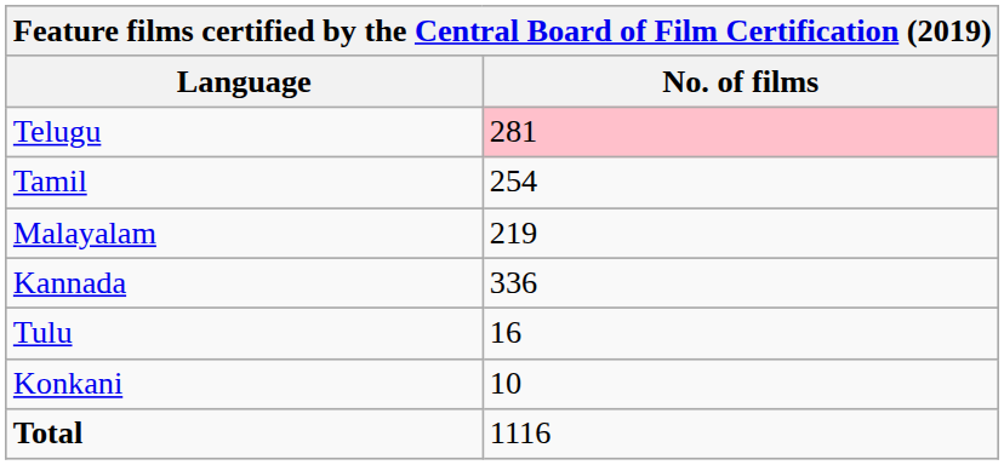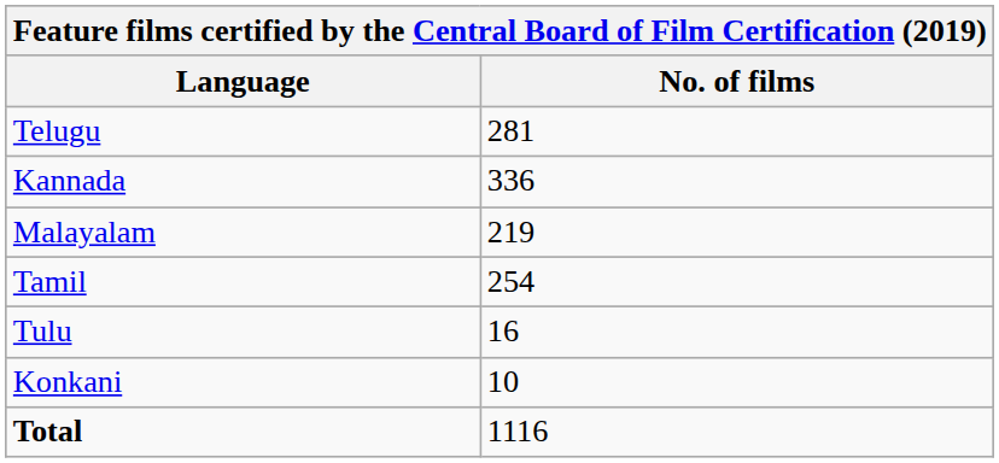Telugu | No. of films: pink background -> no background
rows swapped: Tamil <-> Kannada
